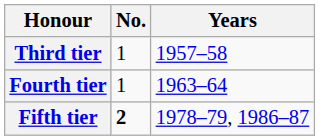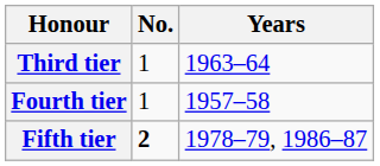Third tier | Years: 1957–58 -> 1963–64
Fourth tier | Years: 1963–64 -> 1957–58
